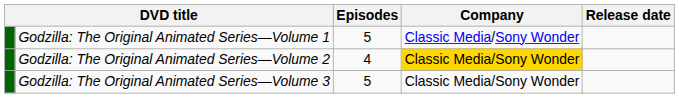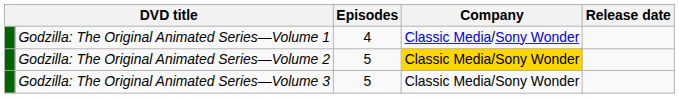Godzilla: The Original Animated Series—Volume 1 | Episodes: 5 -> 4
Godzilla: The Original Animated Series—Volume 2 | Episodes: 4 -> 5
